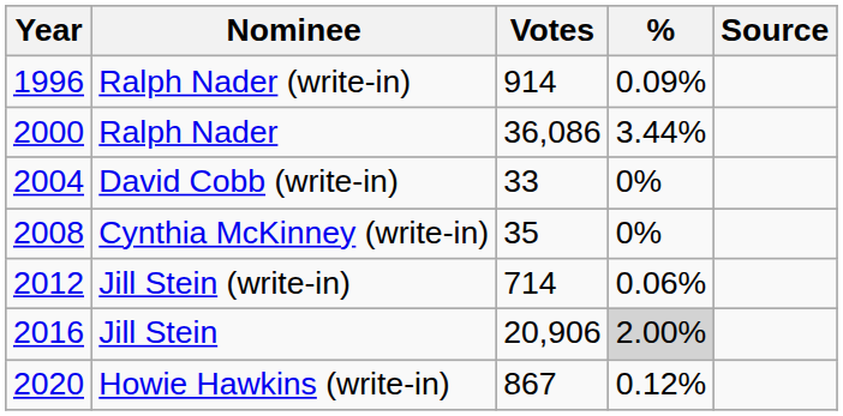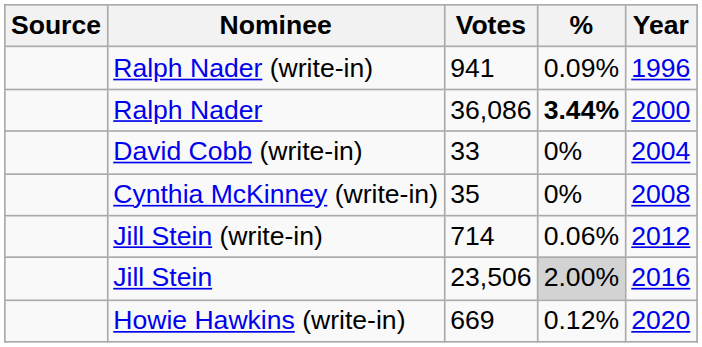columns swapped: Year <-> Source
Ralph Nader (write-in) | Votes: 914 -> 941
Ralph Nader | %: normal -> bold
Jill Stein | Votes: 20,906 -> 23,506
Howie Hawkins (write-in) | Votes: 867 -> 669
